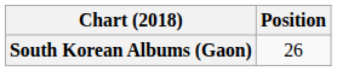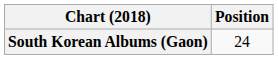South Korean Albums (Gaon) | Position: 26 -> 24
